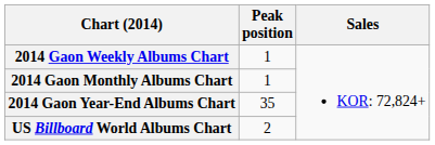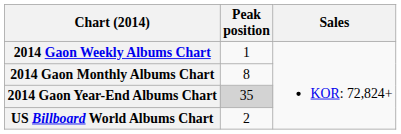2014 Gaon Monthly Albums Chart | Peak position: 1 -> 8
2014 Gaon Year-End Albums Chart | Peak position: no background -> lightgrey background
